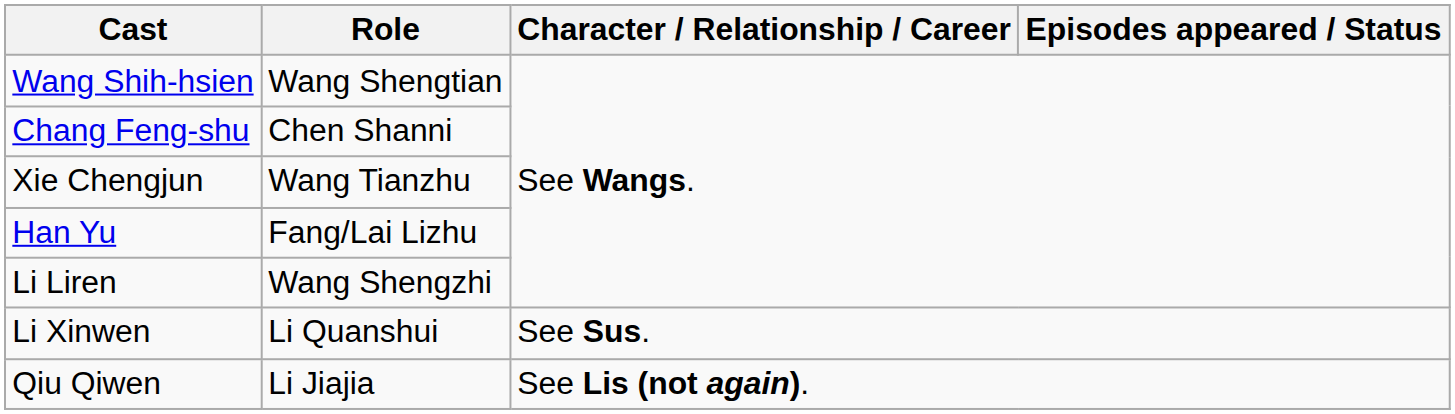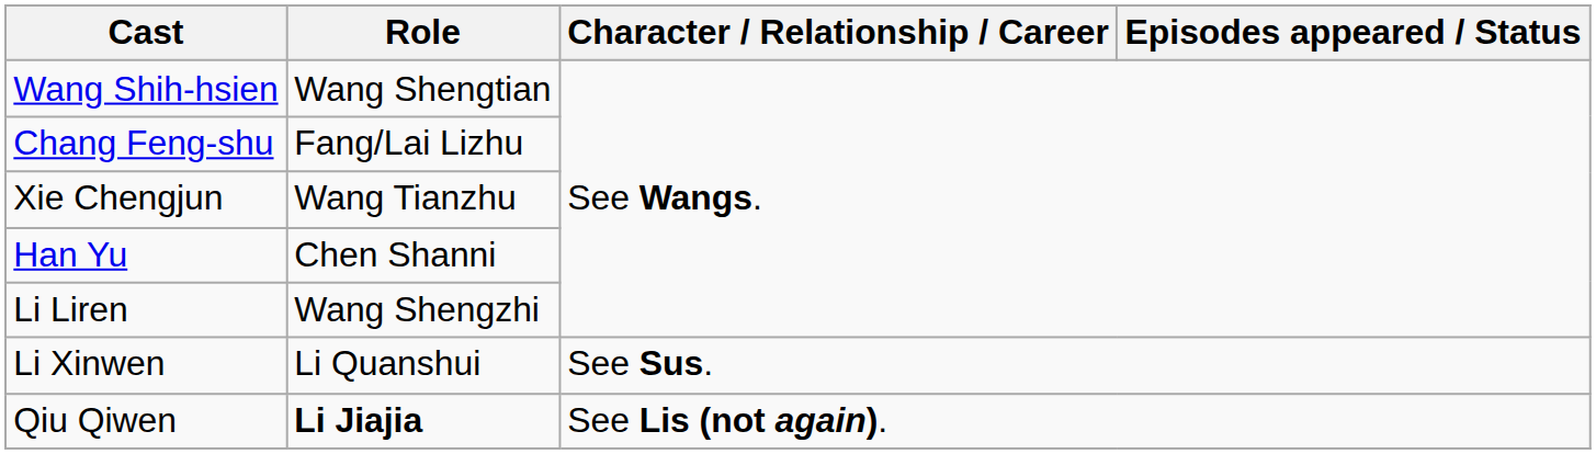Chang Feng-shu | Role: Chen Shanni -> Fang/Lai Lizhu
Han Yu | Role: Fang/Lai Lizhu -> Chen Shanni
Qiu Qiwen | Role: normal -> bold
